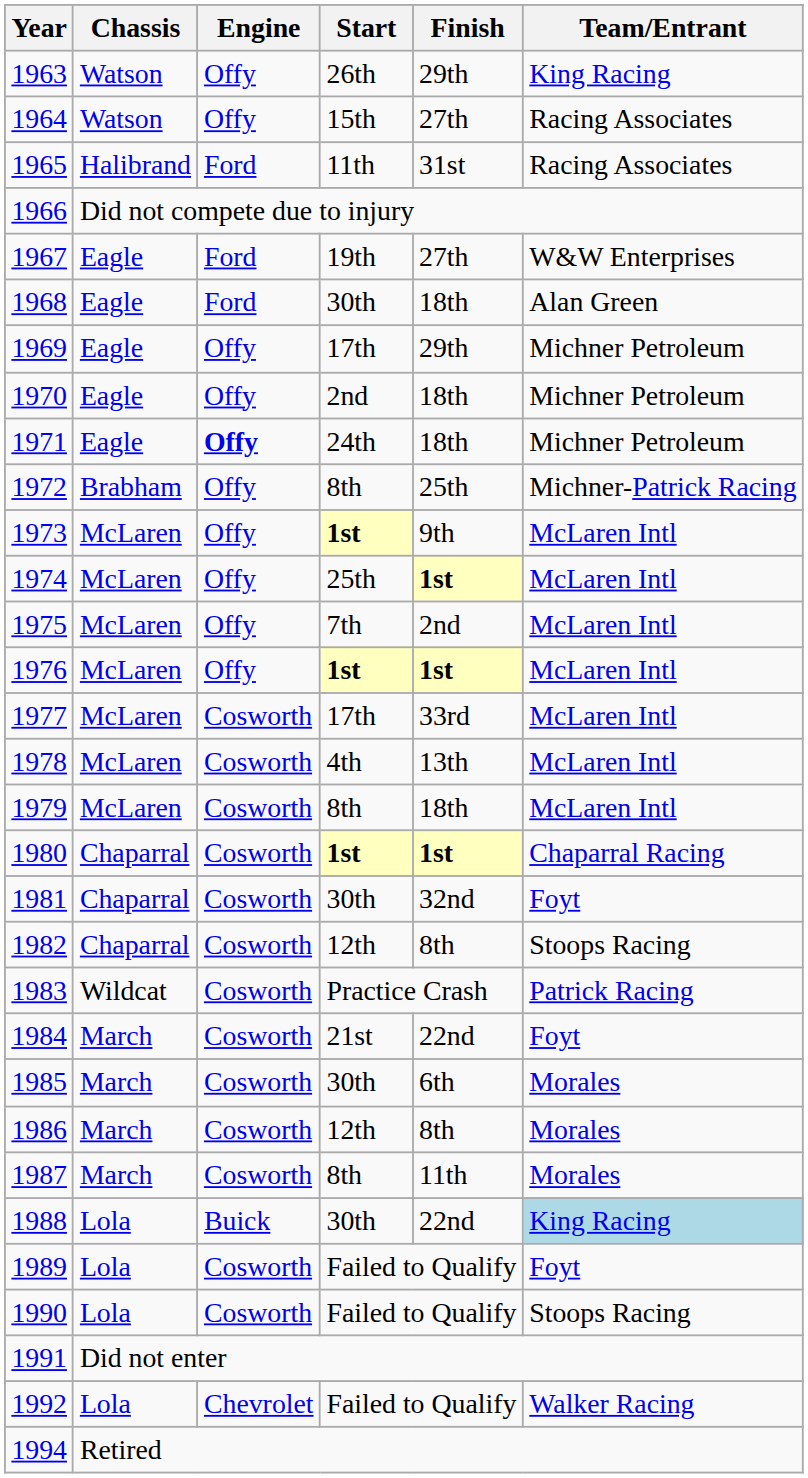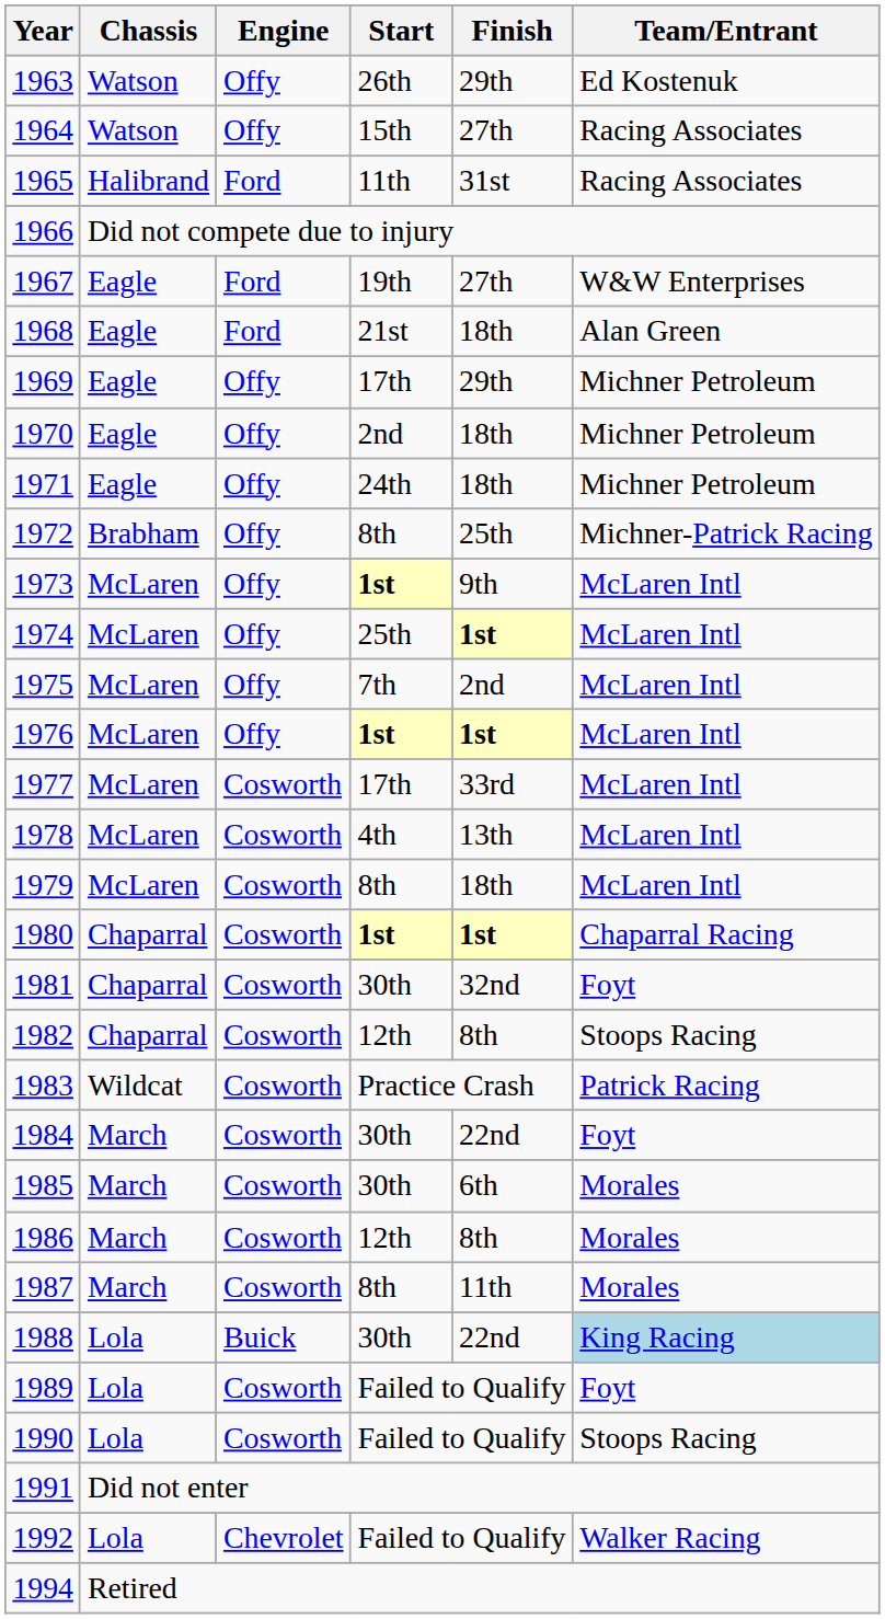1963 | Team/Entrant: King Racing -> Ed Kostenuk
1968 | Start: 30th -> 21st
1971 | Engine: bold -> normal
1984 | Start: 21st -> 30th
